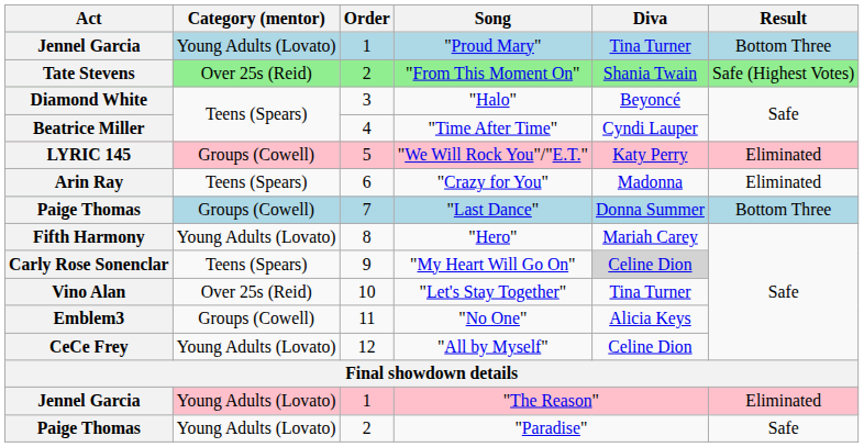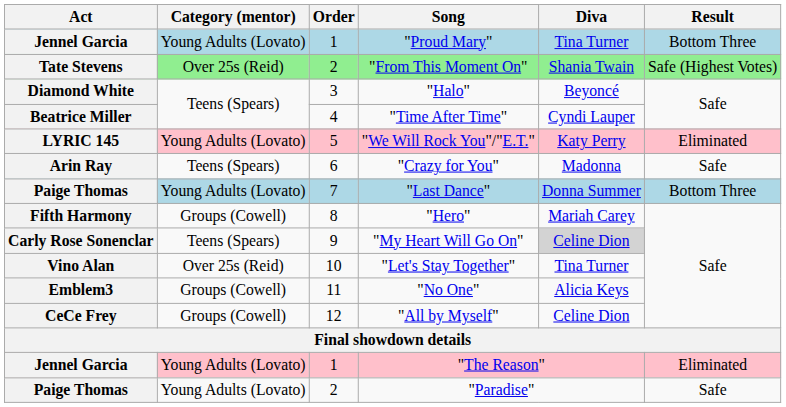"We Will Rock You"/"E.T." | Category (mentor): Groups (Cowell) -> Young Adults (Lovato)
"Crazy for You" | Result: Eliminated -> Safe
"Last Dance" | Category (mentor): Groups (Cowell) -> Young Adults (Lovato)
"Hero" | Category (mentor): Young Adults (Lovato) -> Groups (Cowell)
"All by Myself" | Category (mentor): Young Adults (Lovato) -> Groups (Cowell)
